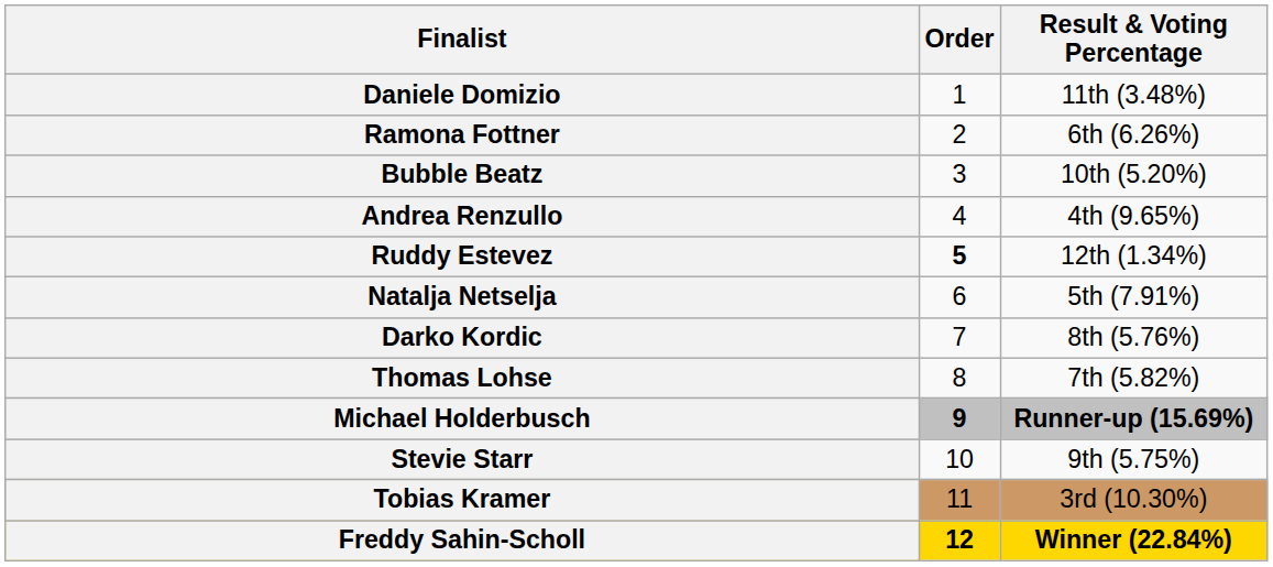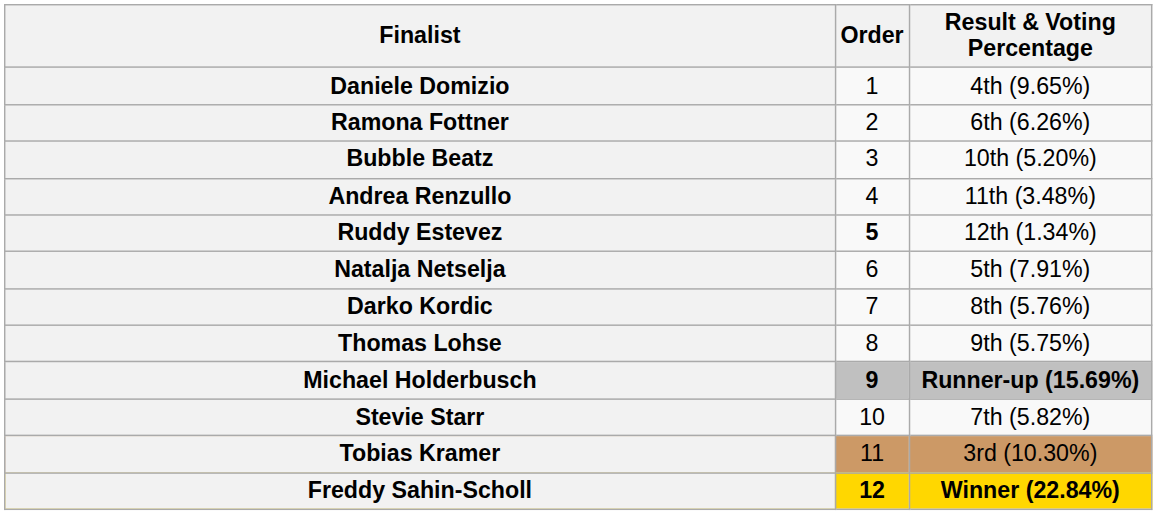Daniele Domizio | Result & Voting Percentage: 11th (3.48%) -> 4th (9.65%)
Andrea Renzullo | Result & Voting Percentage: 4th (9.65%) -> 11th (3.48%)
Thomas Lohse | Result & Voting Percentage: 7th (5.82%) -> 9th (5.75%)
Stevie Starr | Result & Voting Percentage: 9th (5.75%) -> 7th (5.82%)
